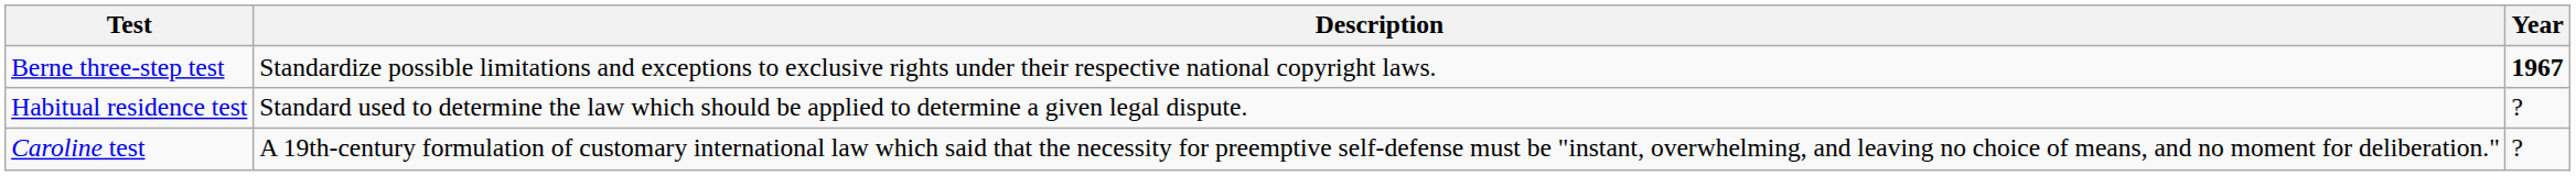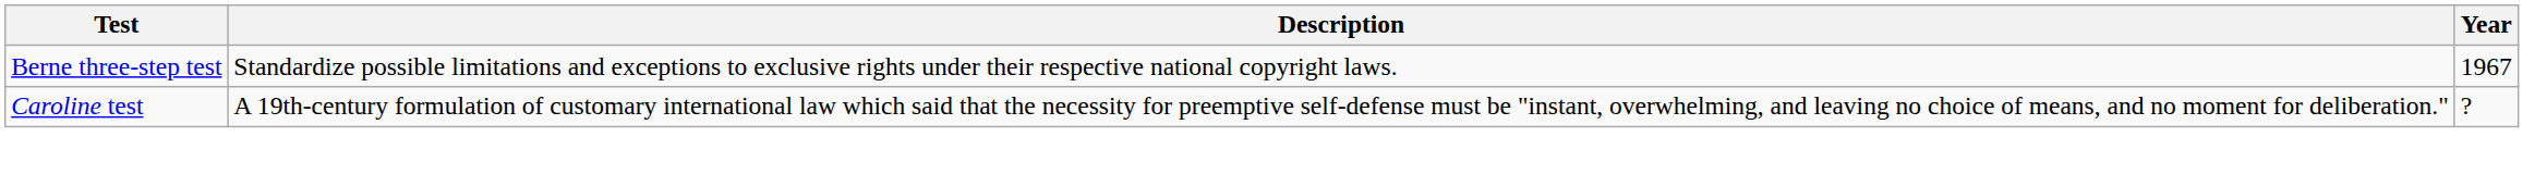Berne three-step test | Year: bold -> normal
- row: Habitual residence test | Standard used to determine the law which should be applied to determine a given legal dispute. | ?
